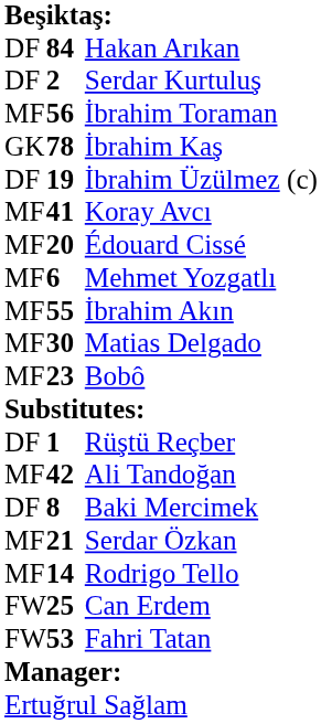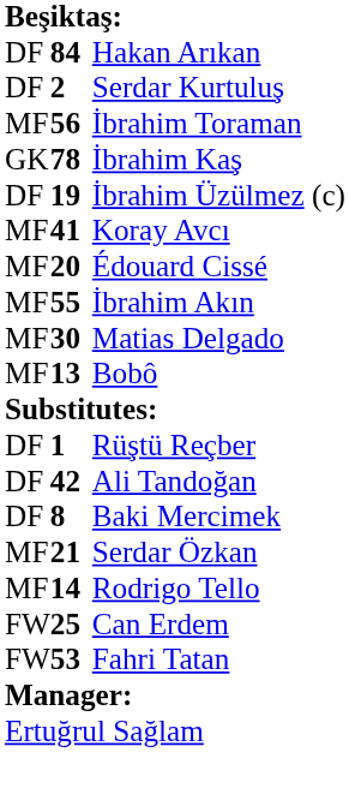- row: MF | 6 | Mehmet Yozgatlı
Bobô | column 2: 23 -> 13
Ali Tandoğan | column 1: MF -> DF
